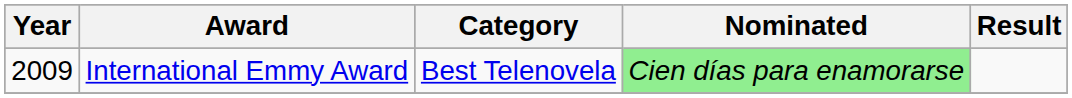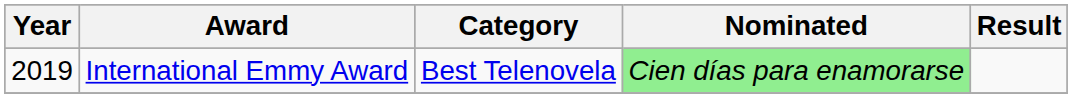International Emmy Award | Year: 2009 -> 2019
